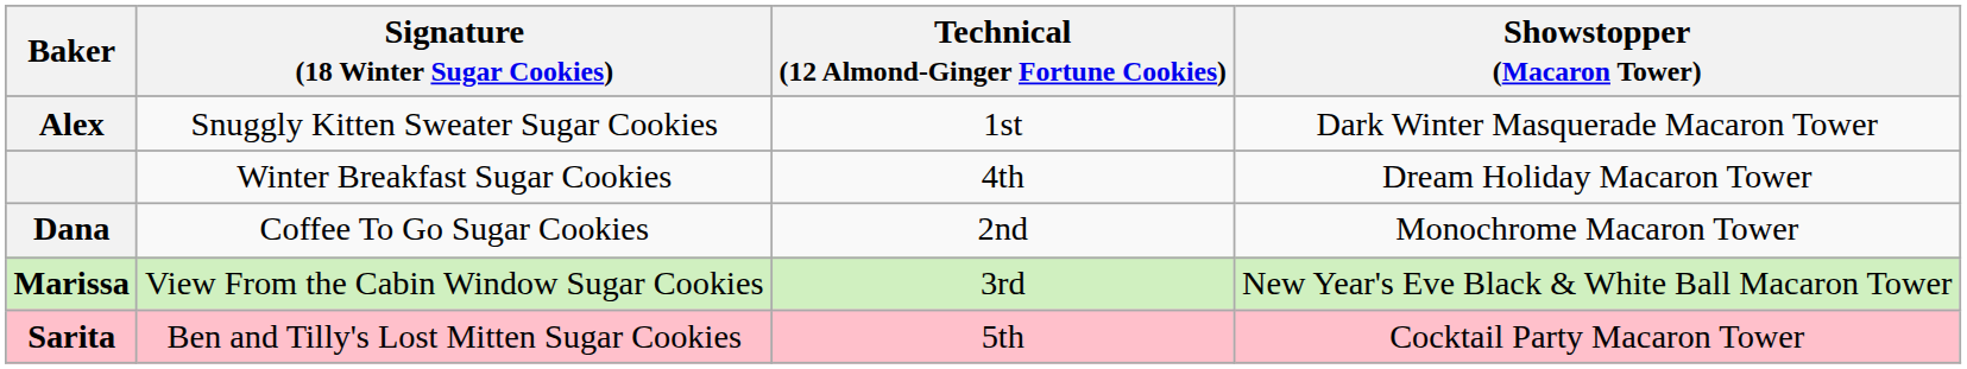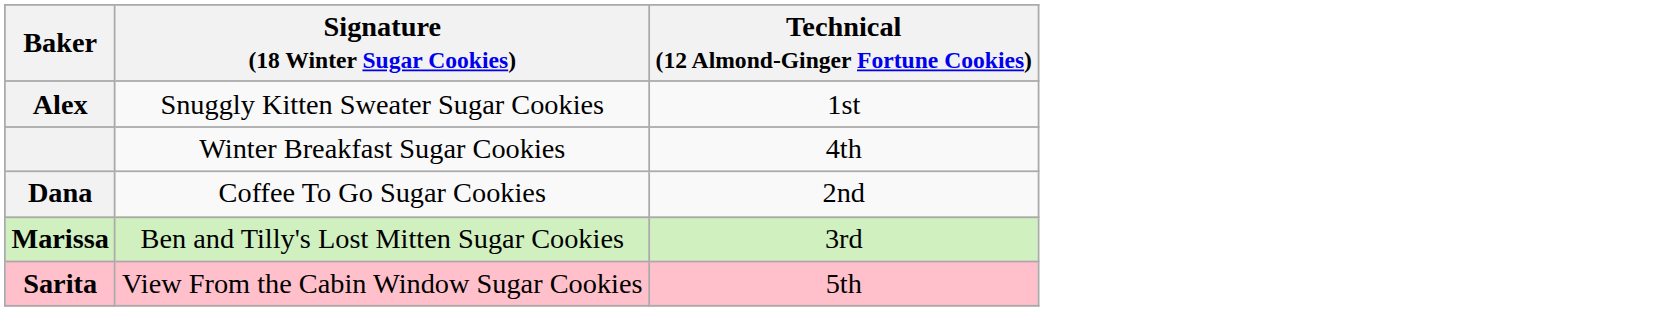- column: Showstopper (Macaron Tower) | Dark Winter Masquerade Macaron Tower | Dream Holiday Macaron Tower | Monochrome Macaron Tower | New Year's Eve Black & White Ball Macaron Tower | Cocktail Party Macaron Tower
Marissa | Signature (18 Winter Sugar Cookies): View From the Cabin Window Sugar Cookies -> Ben and Tilly's Lost Mitten Sugar Cookies
Sarita | Signature (18 Winter Sugar Cookies): Ben and Tilly's Lost Mitten Sugar Cookies -> View From the Cabin Window Sugar Cookies
